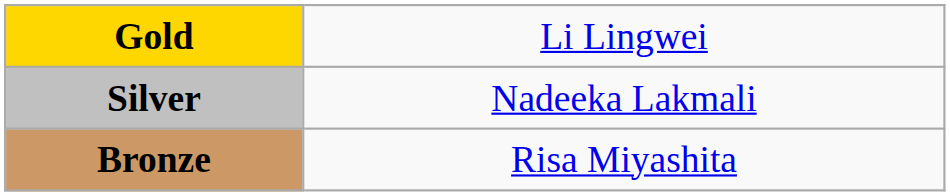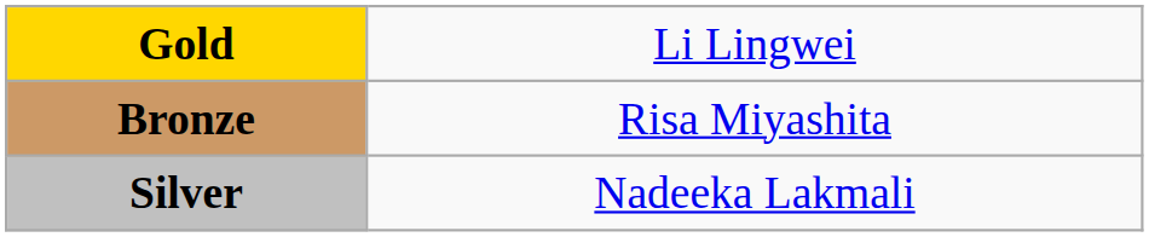rows swapped: Silver <-> Bronze
